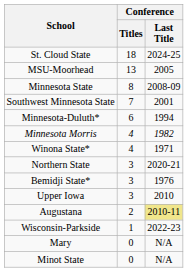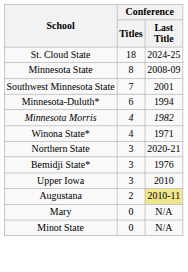- row: MSU-Moorhead | 13 | 2005
- row: Wisconsin-Parkside | 1 | 2022-23
